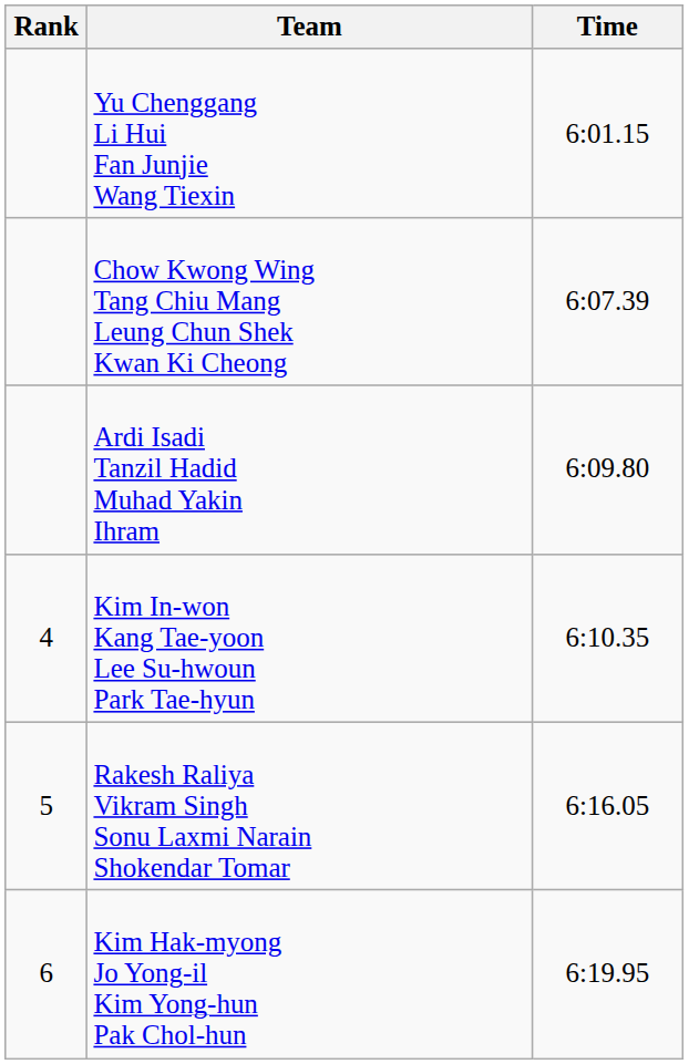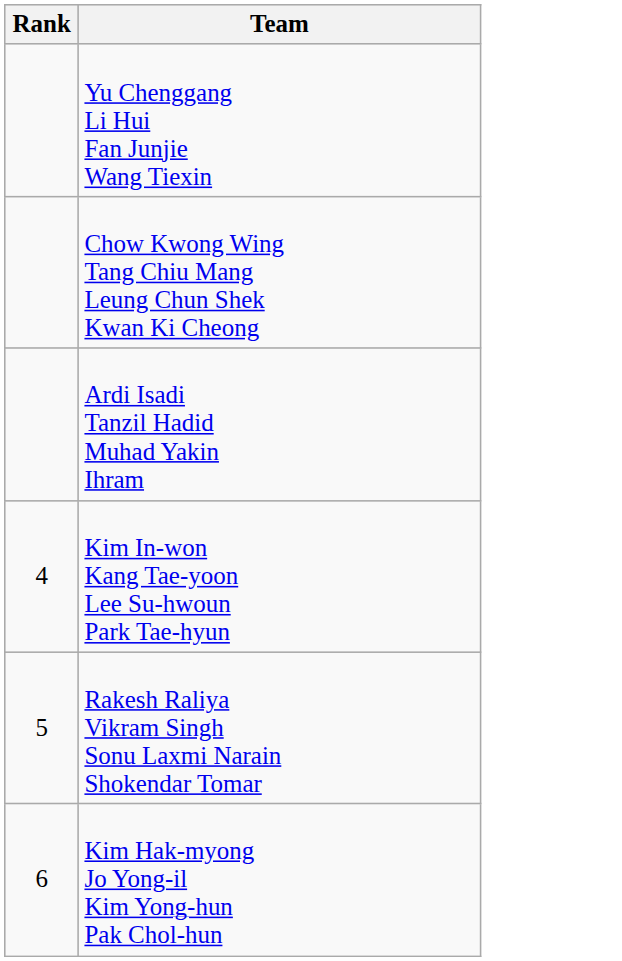- column: Time | 6:01.15 | 6:07.39 | 6:09.80 | 6:10.35 | 6:16.05 | 6:19.95
